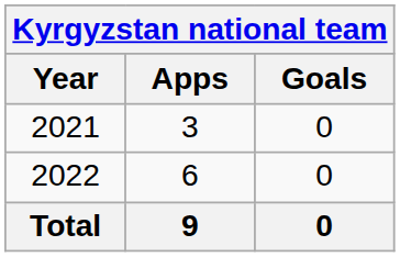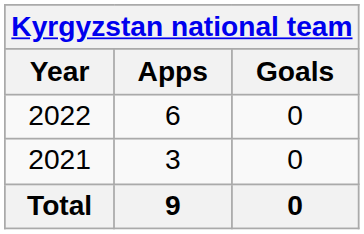rows swapped: 2021 <-> 2022
